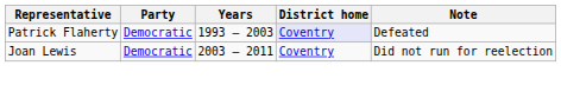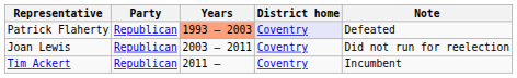Patrick Flaherty | Party: Democratic -> Republican
Patrick Flaherty | Years: no background -> lightsalmon background
Joan Lewis | Party: Democratic -> Republican
+ row: Tim Ackert | Republican | 2011 – | Coventry | Incumbent
